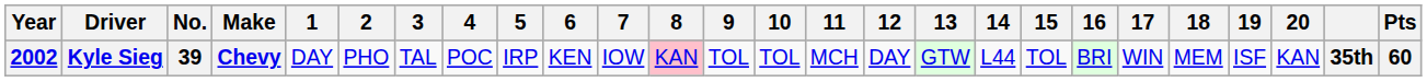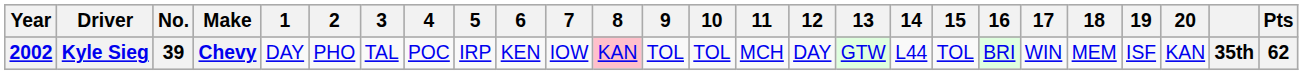Kyle Sieg | Pts: 60 -> 62
